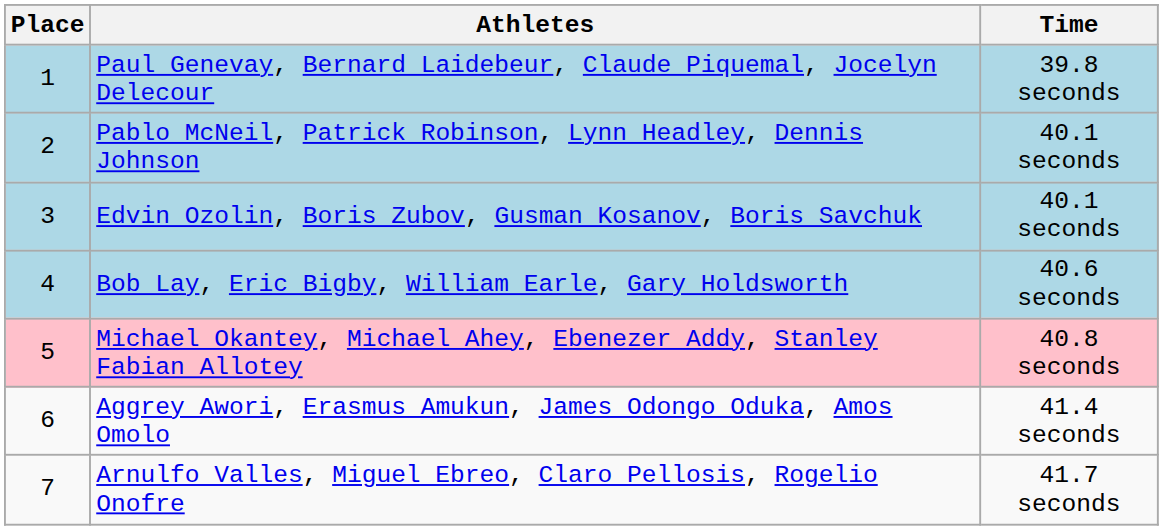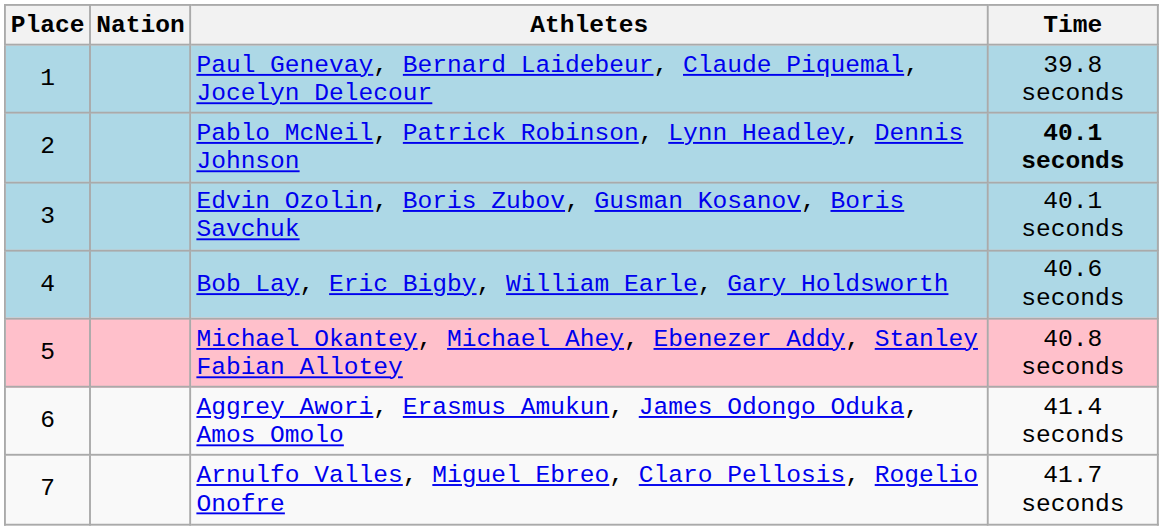+ column: Nation
Pablo McNeil, Patrick Robinson, Lynn Headley, Dennis Johnson | Time: normal -> bold
